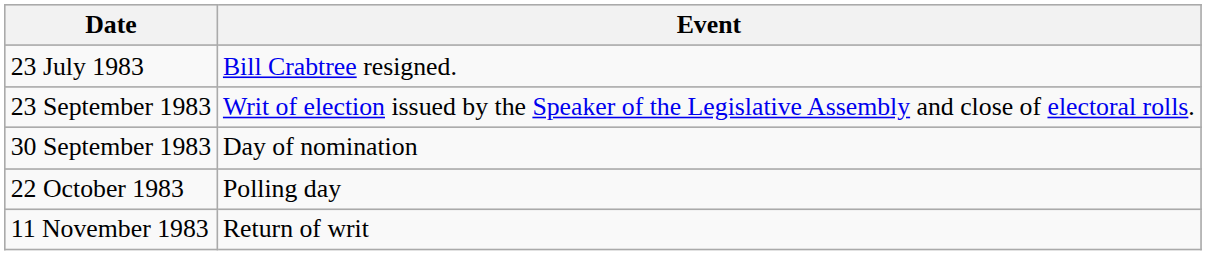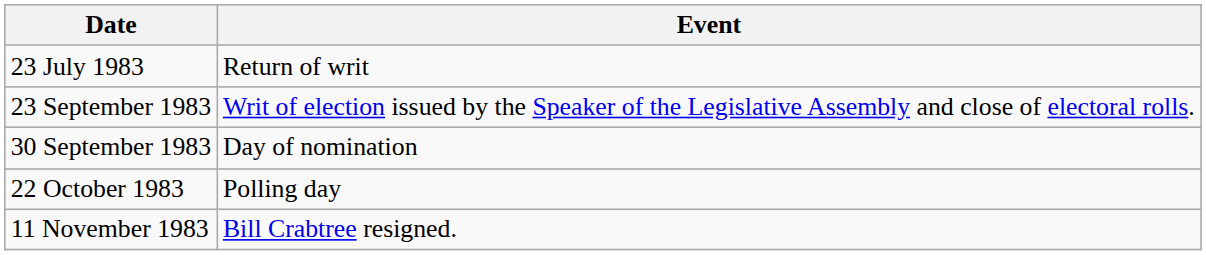23 July 1983 | Event: Bill Crabtree resigned. -> Return of writ
11 November 1983 | Event: Return of writ -> Bill Crabtree resigned.
